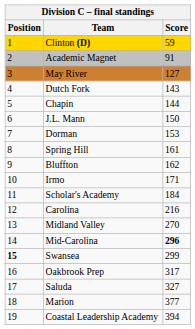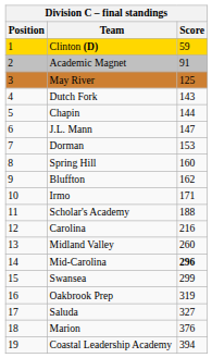May River | Score: 127 -> 125
J.L. Mann | Score: 150 -> 147
Spring Hill | Score: 161 -> 160
Scholar's Academy | Score: 184 -> 188
Midland Valley | Score: 270 -> 260
Swansea | Position: bold -> normal
Oakbrook Prep | Score: 317 -> 319
Marion | Score: 377 -> 376
